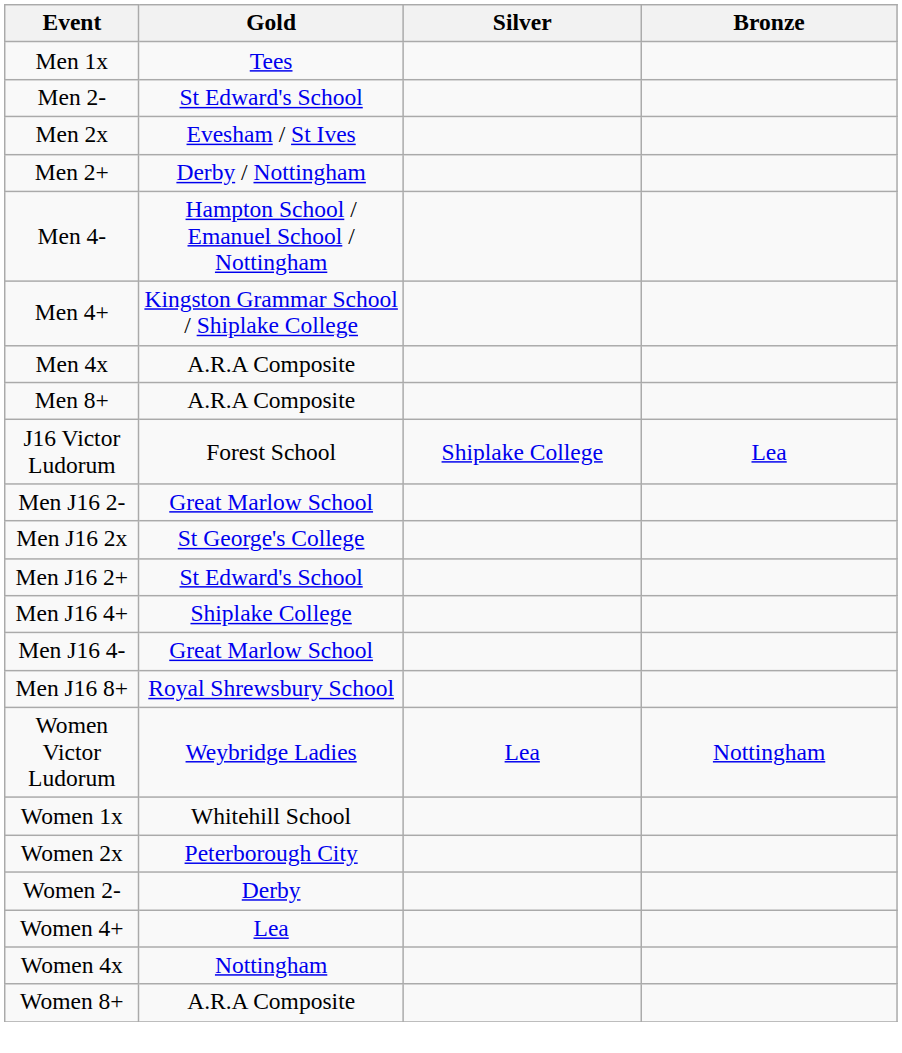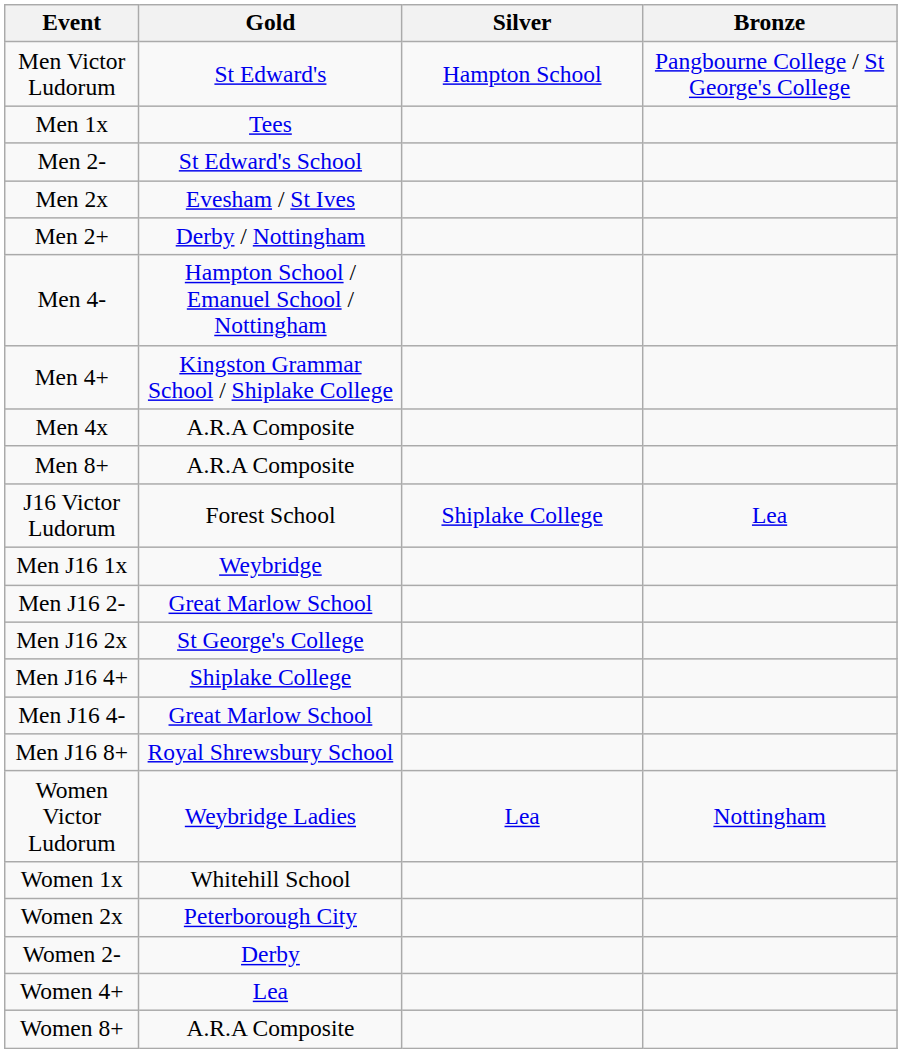+ row: Men Victor Ludorum | St Edward's | Hampton School | Pangbourne College / St George's College
+ row: Men J16 1x | Weybridge
- row: Men J16 2+ | St Edward's School
- row: Women 4x | Nottingham
